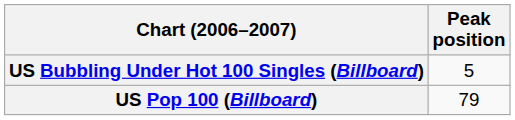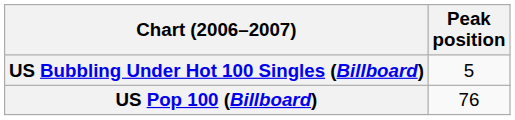US Pop 100 (Billboard) | Peak position: 79 -> 76
